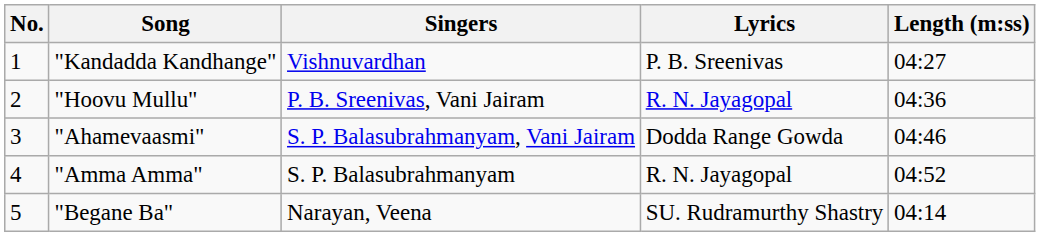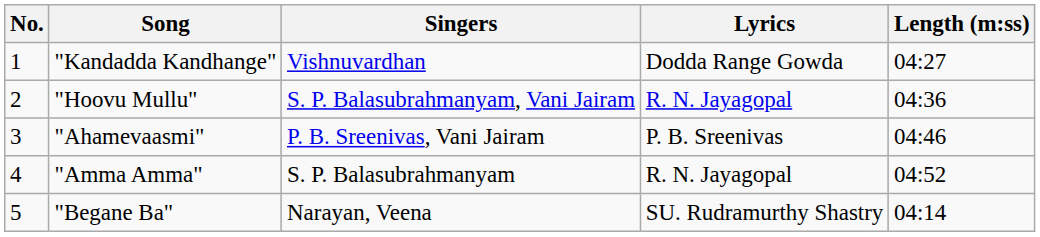"Kandadda Kandhange" | Lyrics: P. B. Sreenivas -> Dodda Range Gowda
"Hoovu Mullu" | Singers: P. B. Sreenivas, Vani Jairam -> S. P. Balasubrahmanyam, Vani Jairam
"Ahamevaasmi" | Singers: S. P. Balasubrahmanyam, Vani Jairam -> P. B. Sreenivas, Vani Jairam
"Ahamevaasmi" | Lyrics: Dodda Range Gowda -> P. B. Sreenivas
